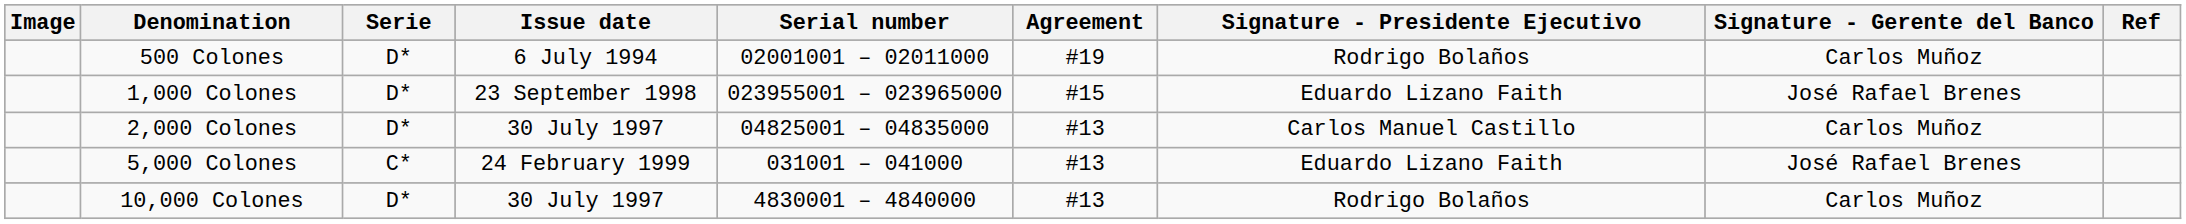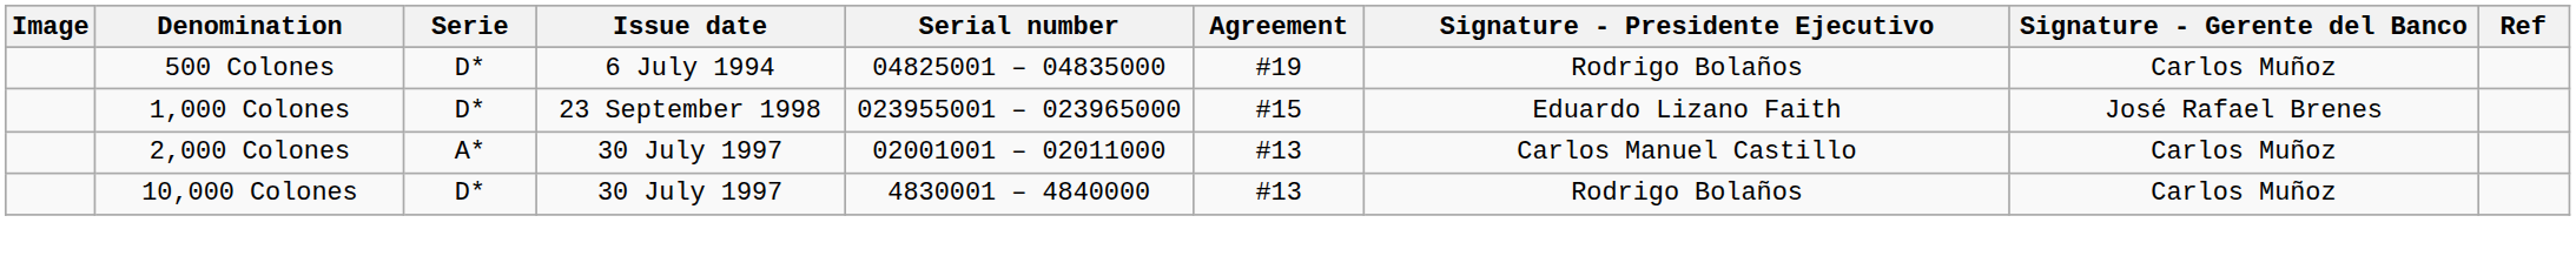500 Colones | Serial number: 02001001 – 02011000 -> 04825001 – 04835000
2,000 Colones | Serie: D* -> A*
2,000 Colones | Serial number: 04825001 – 04835000 -> 02001001 – 02011000
- row: 5,000 Colones | C* | 24 February 1999 | 031001 – 041000 | #13 | Eduardo Lizano Faith | José Rafael Brenes
